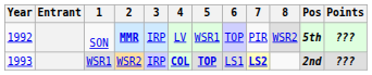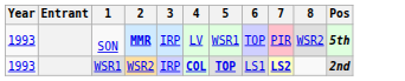- column: Points | ??? | ???
SON | Year: 1992 -> 1993
SON | 7: no background -> pink background
